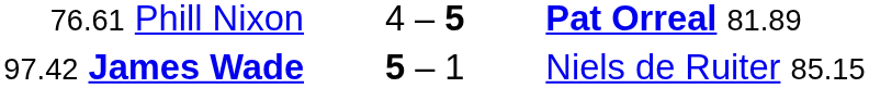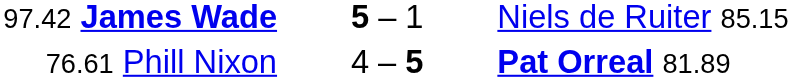rows swapped: 97.42 James Wade <-> 76.61 Phill Nixon
